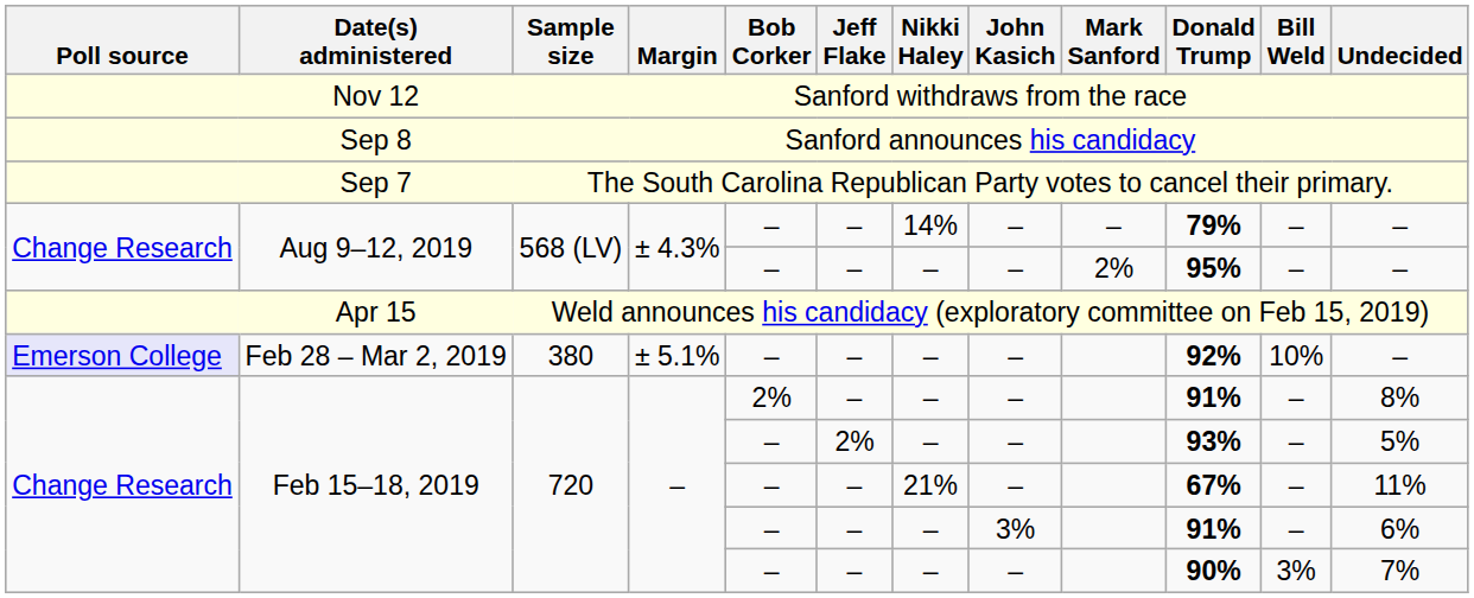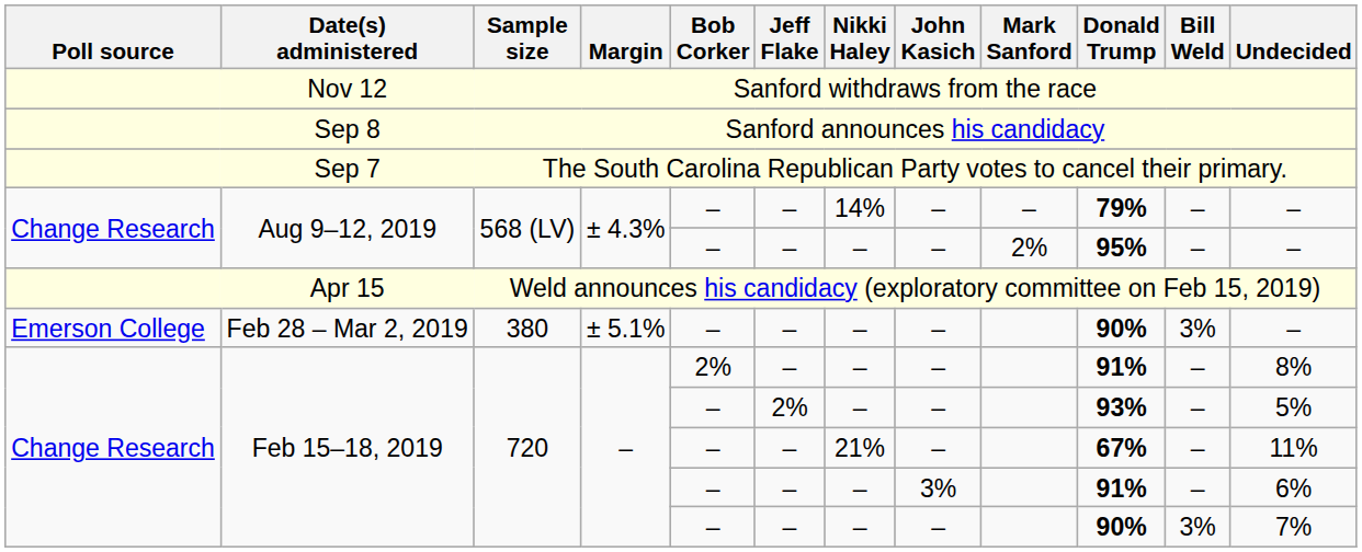Feb 28 – Mar 2, 2019 | Poll source: lavender background -> no background
Feb 28 – Mar 2, 2019 | Donald Trump: 92% -> 90%
Feb 28 – Mar 2, 2019 | Bill Weld: 10% -> 3%
